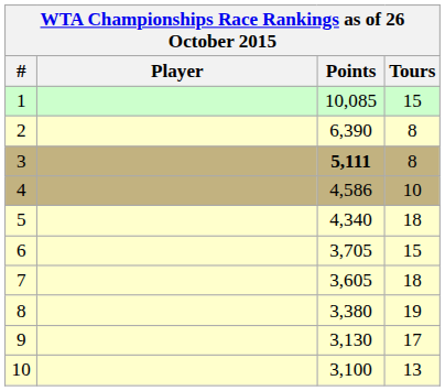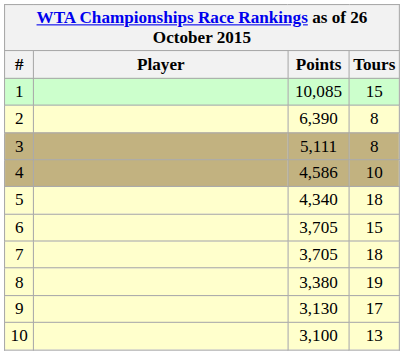3 | Points: bold -> normal
7 | Points: 3,605 -> 3,705
